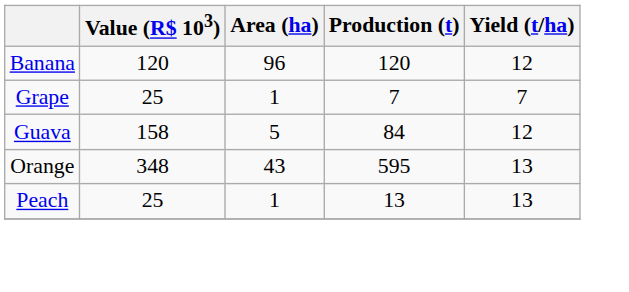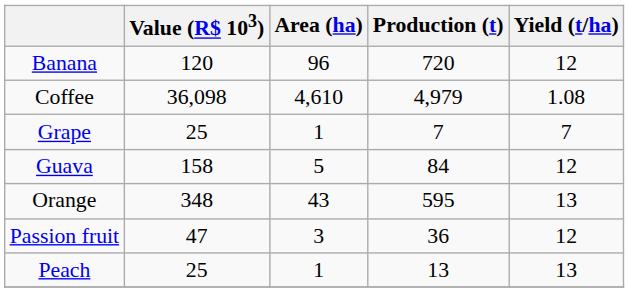Banana | Production (t): 120 -> 720
+ row: Coffee | 36,098 | 4,610 | 4,979 | 1.08
+ row: Passion fruit | 47 | 3 | 36 | 12
